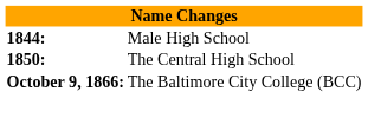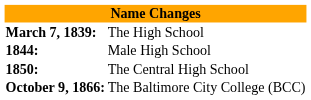+ row: March 7, 1839: | The High School
